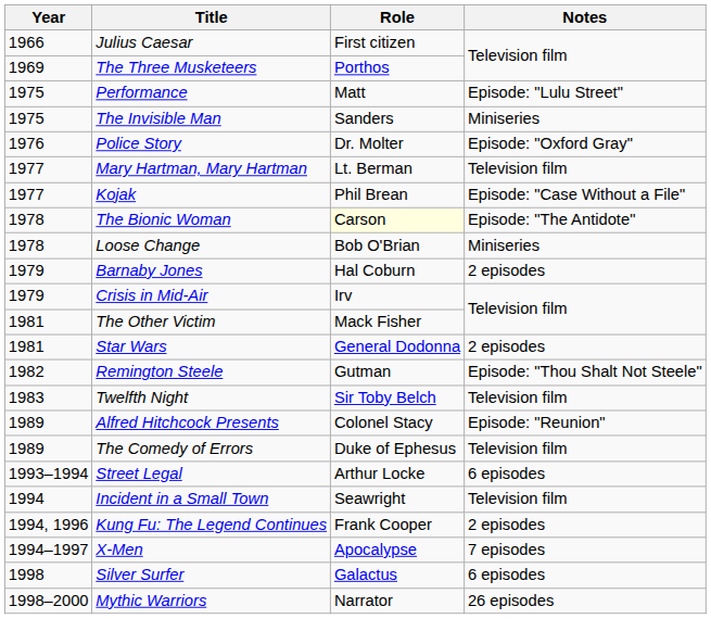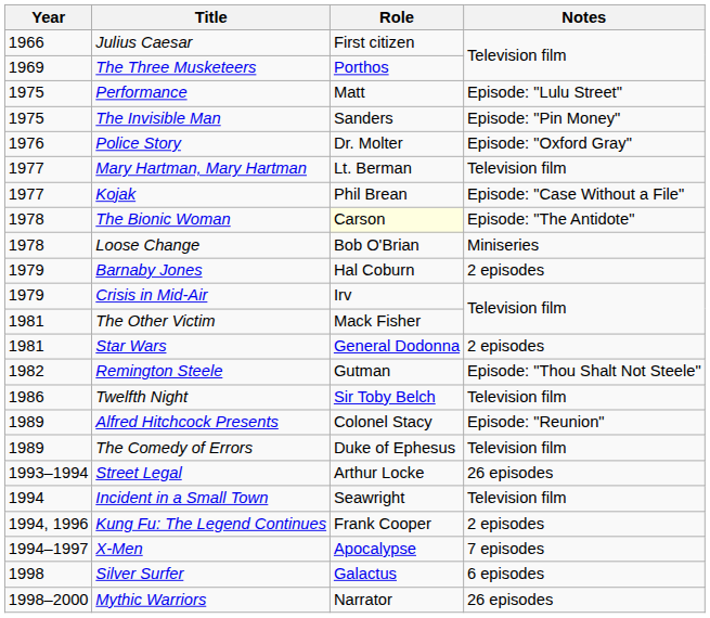The Invisible Man | Notes: Miniseries -> Episode: "Pin Money"
Twelfth Night | Year: 1983 -> 1986
Street Legal | Notes: 6 episodes -> 26 episodes
